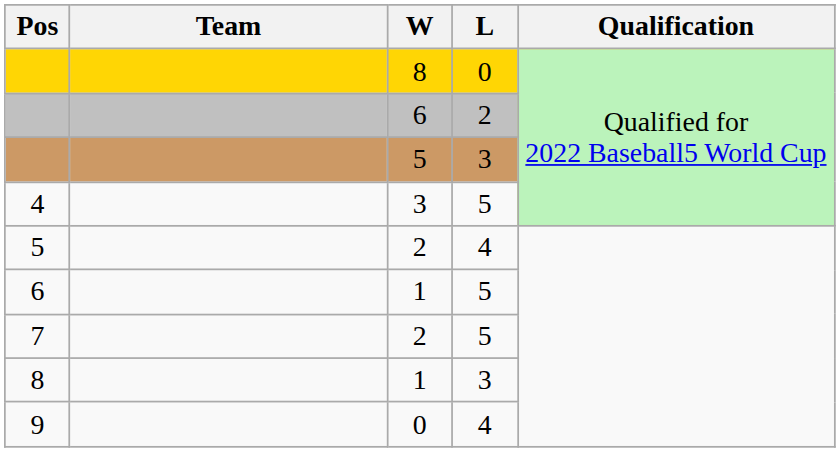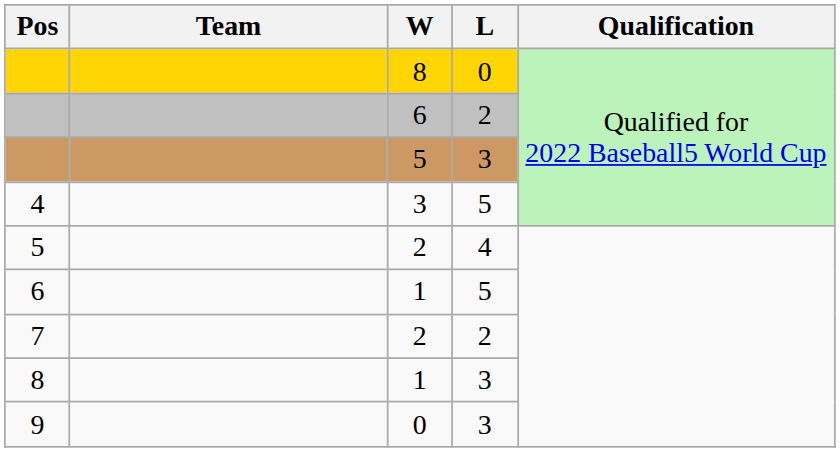7 | L: 5 -> 2
9 | L: 4 -> 3
